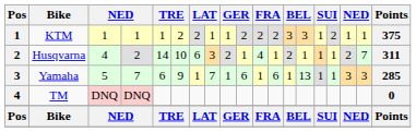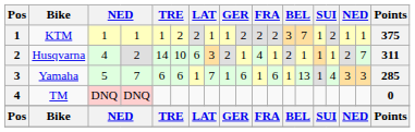KTM | column 14: 3 -> 7
Yamaha | column 6: 9 -> 6
Yamaha | column 16: 1 -> 4
